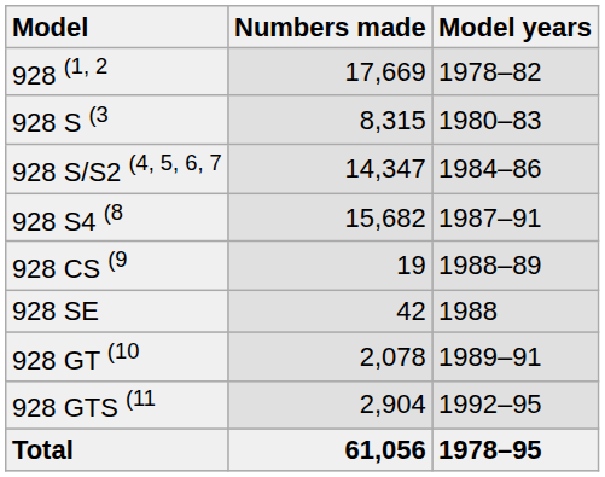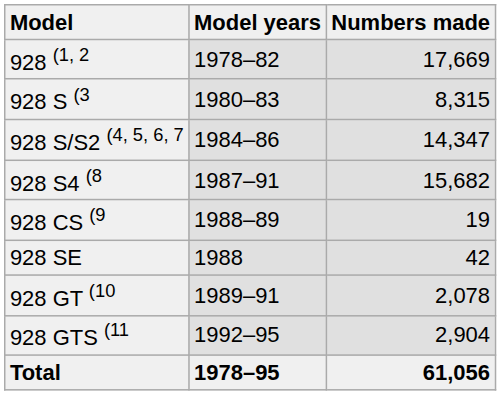columns swapped: Model years <-> Numbers made
